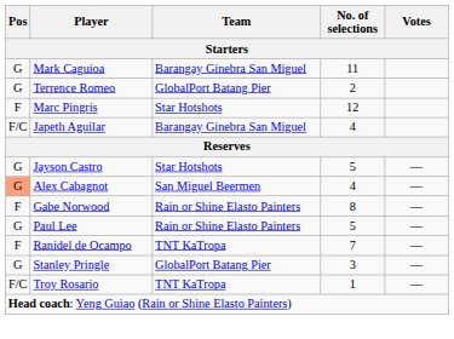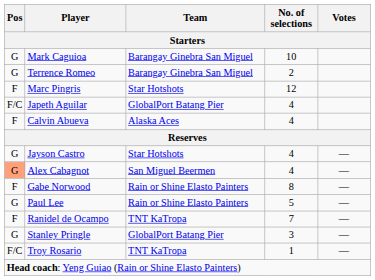Mark Caguioa | No. of selections: 11 -> 10
Terrence Romeo | Team: GlobalPort Batang Pier -> Barangay Ginebra San Miguel
Japeth Aguilar | Team: Barangay Ginebra San Miguel -> GlobalPort Batang Pier
+ row: F | Calvin Abueva | Alaska Aces | 4
Jayson Castro | No. of selections: 5 -> 4
